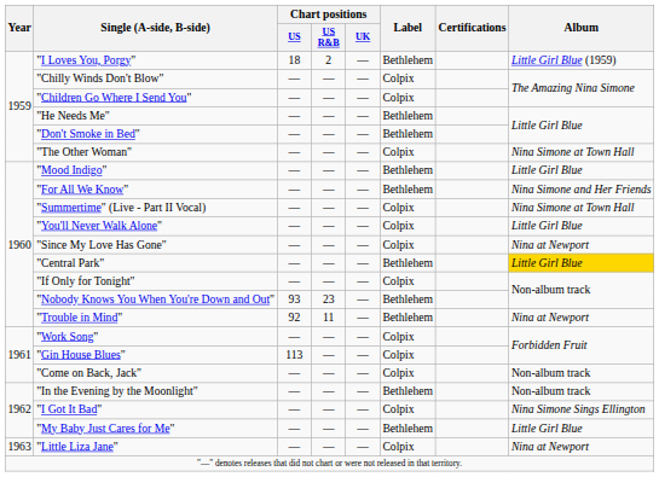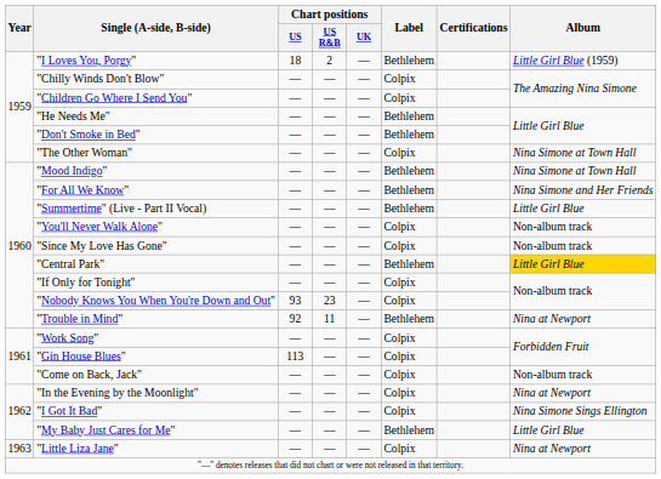"Mood Indigo" | Album: Little Girl Blue -> Nina Simone at Town Hall
"Summertime" (Live - Part II Vocal) | Label: Colpix -> Bethlehem
"Summertime" (Live - Part II Vocal) | Album: Nina Simone at Town Hall -> Little Girl Blue
"You'll Never Walk Alone" | Album: Little Girl Blue -> Non-album track
"Since My Love Has Gone" | Album: Nina at Newport -> Non-album track
"Nobody Knows You When You're Down and Out" | Label: Bethlehem -> Colpix
"In the Evening by the Moonlight" | Label: Bethlehem -> Colpix
"In the Evening by the Moonlight" | Album: Non-album track -> Nina at Newport
